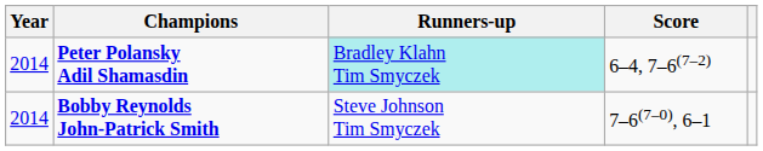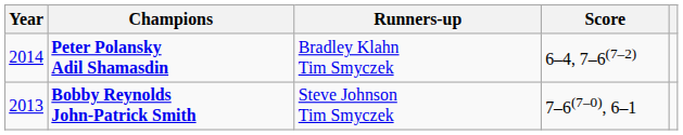Peter Polansky Adil Shamasdin | Runners-up: paleturquoise background -> no background
Bobby Reynolds John-Patrick Smith | Year: 2014 -> 2013
